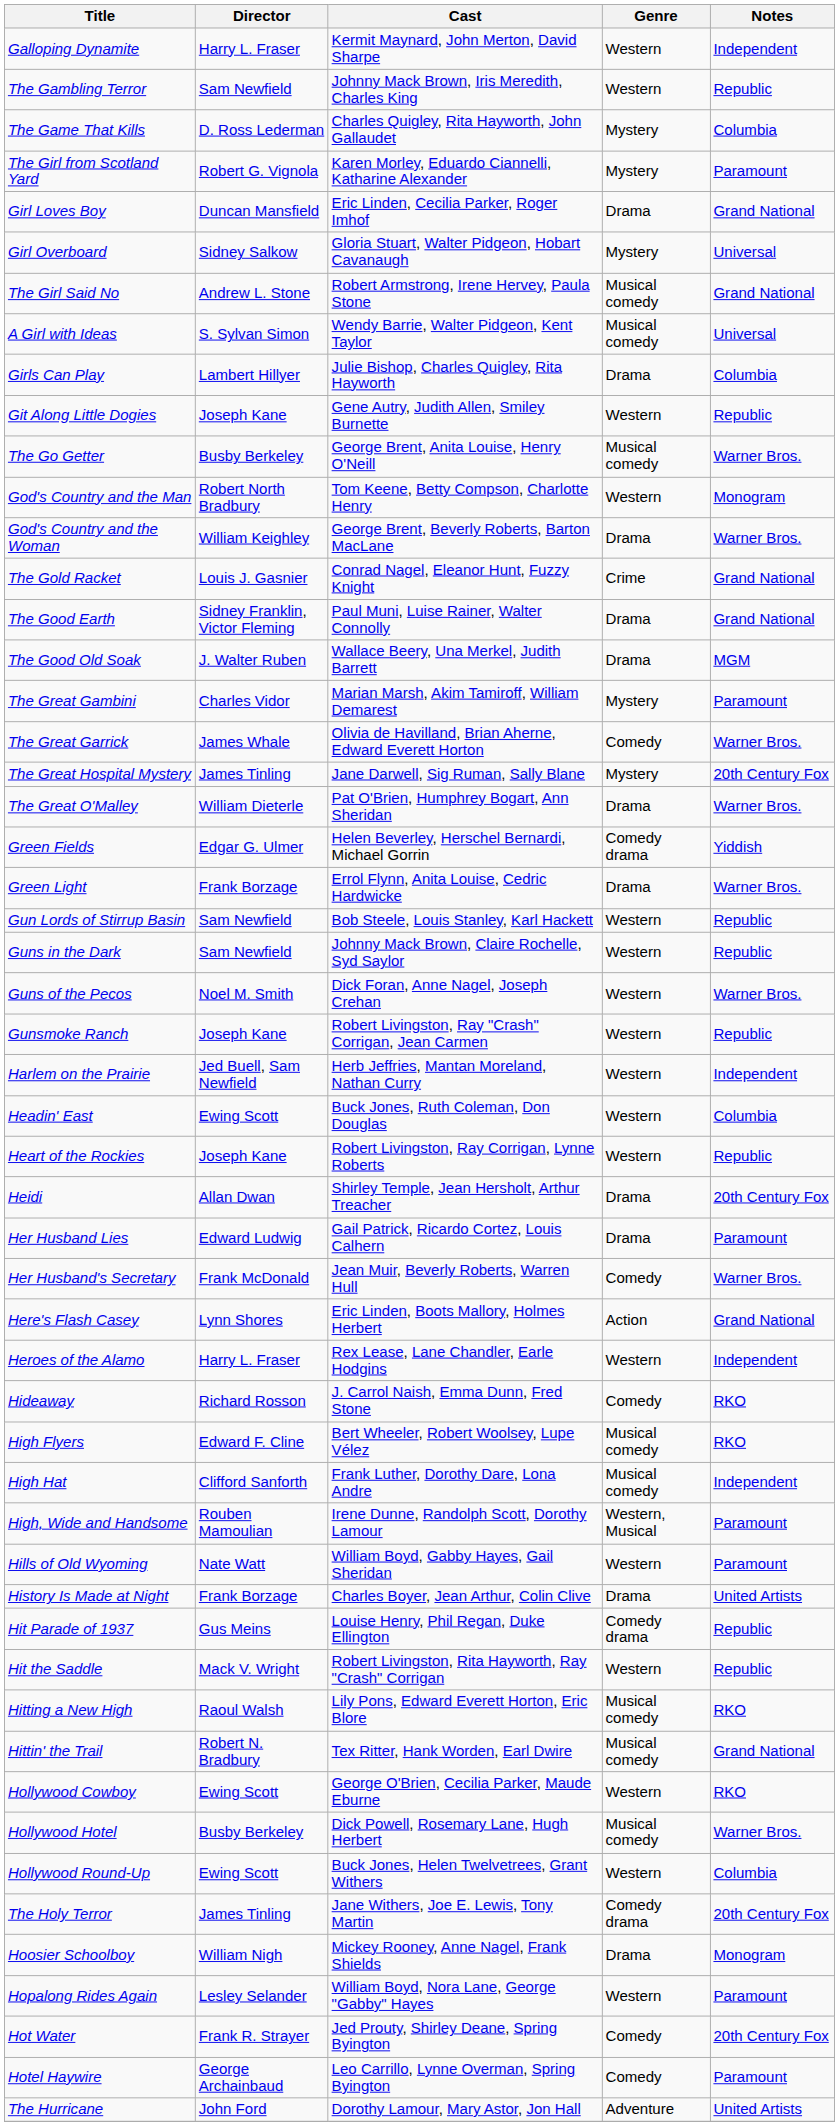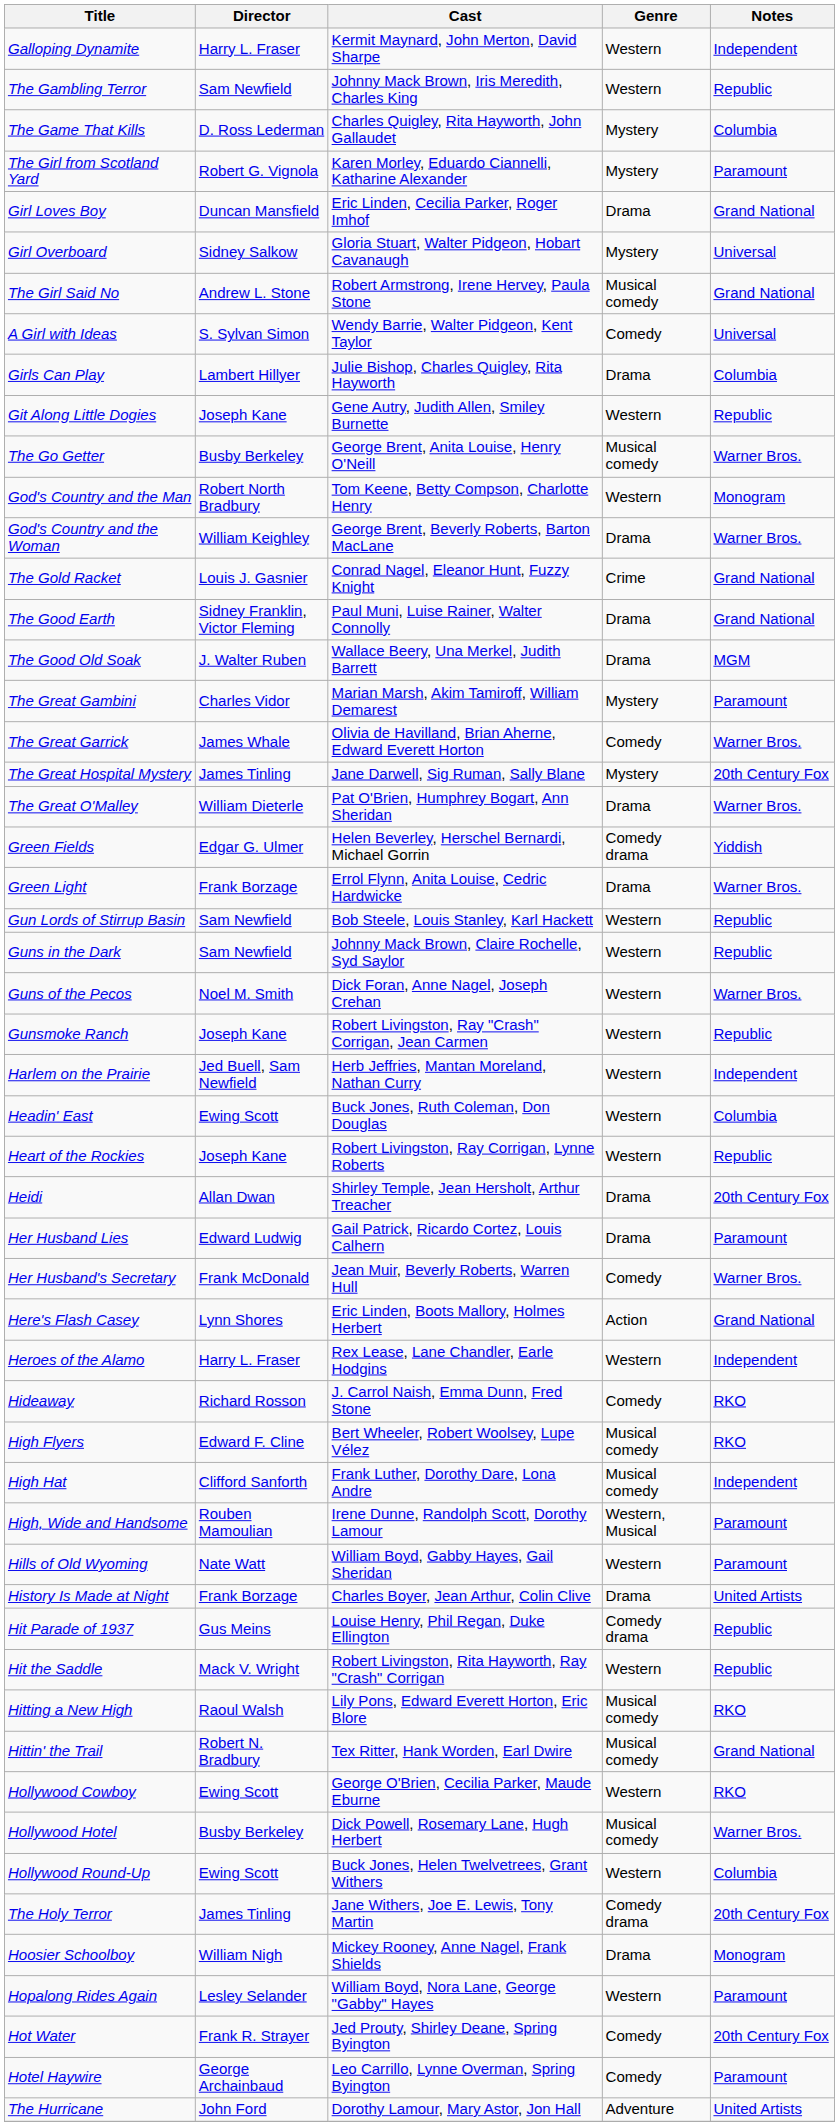A Girl with Ideas | Genre: Musical comedy -> Comedy
